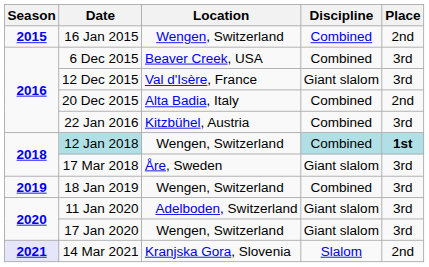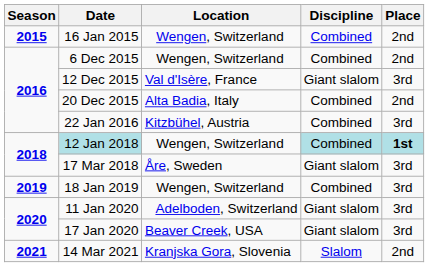6 Dec 2015 | Location: Beaver Creek, USA -> Wengen, Switzerland
6 Dec 2015 | Place: 3rd -> 2nd
17 Jan 2020 | Location: Wengen, Switzerland -> Beaver Creek, USA
14 Mar 2021 | Season: lavender background -> no background
